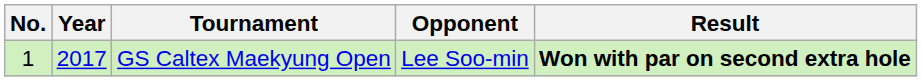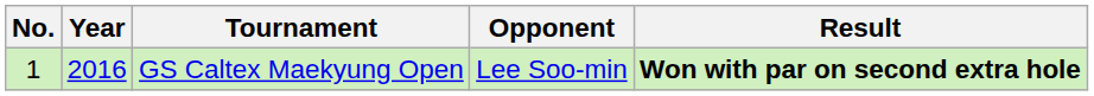GS Caltex Maekyung Open | Year: 2017 -> 2016
